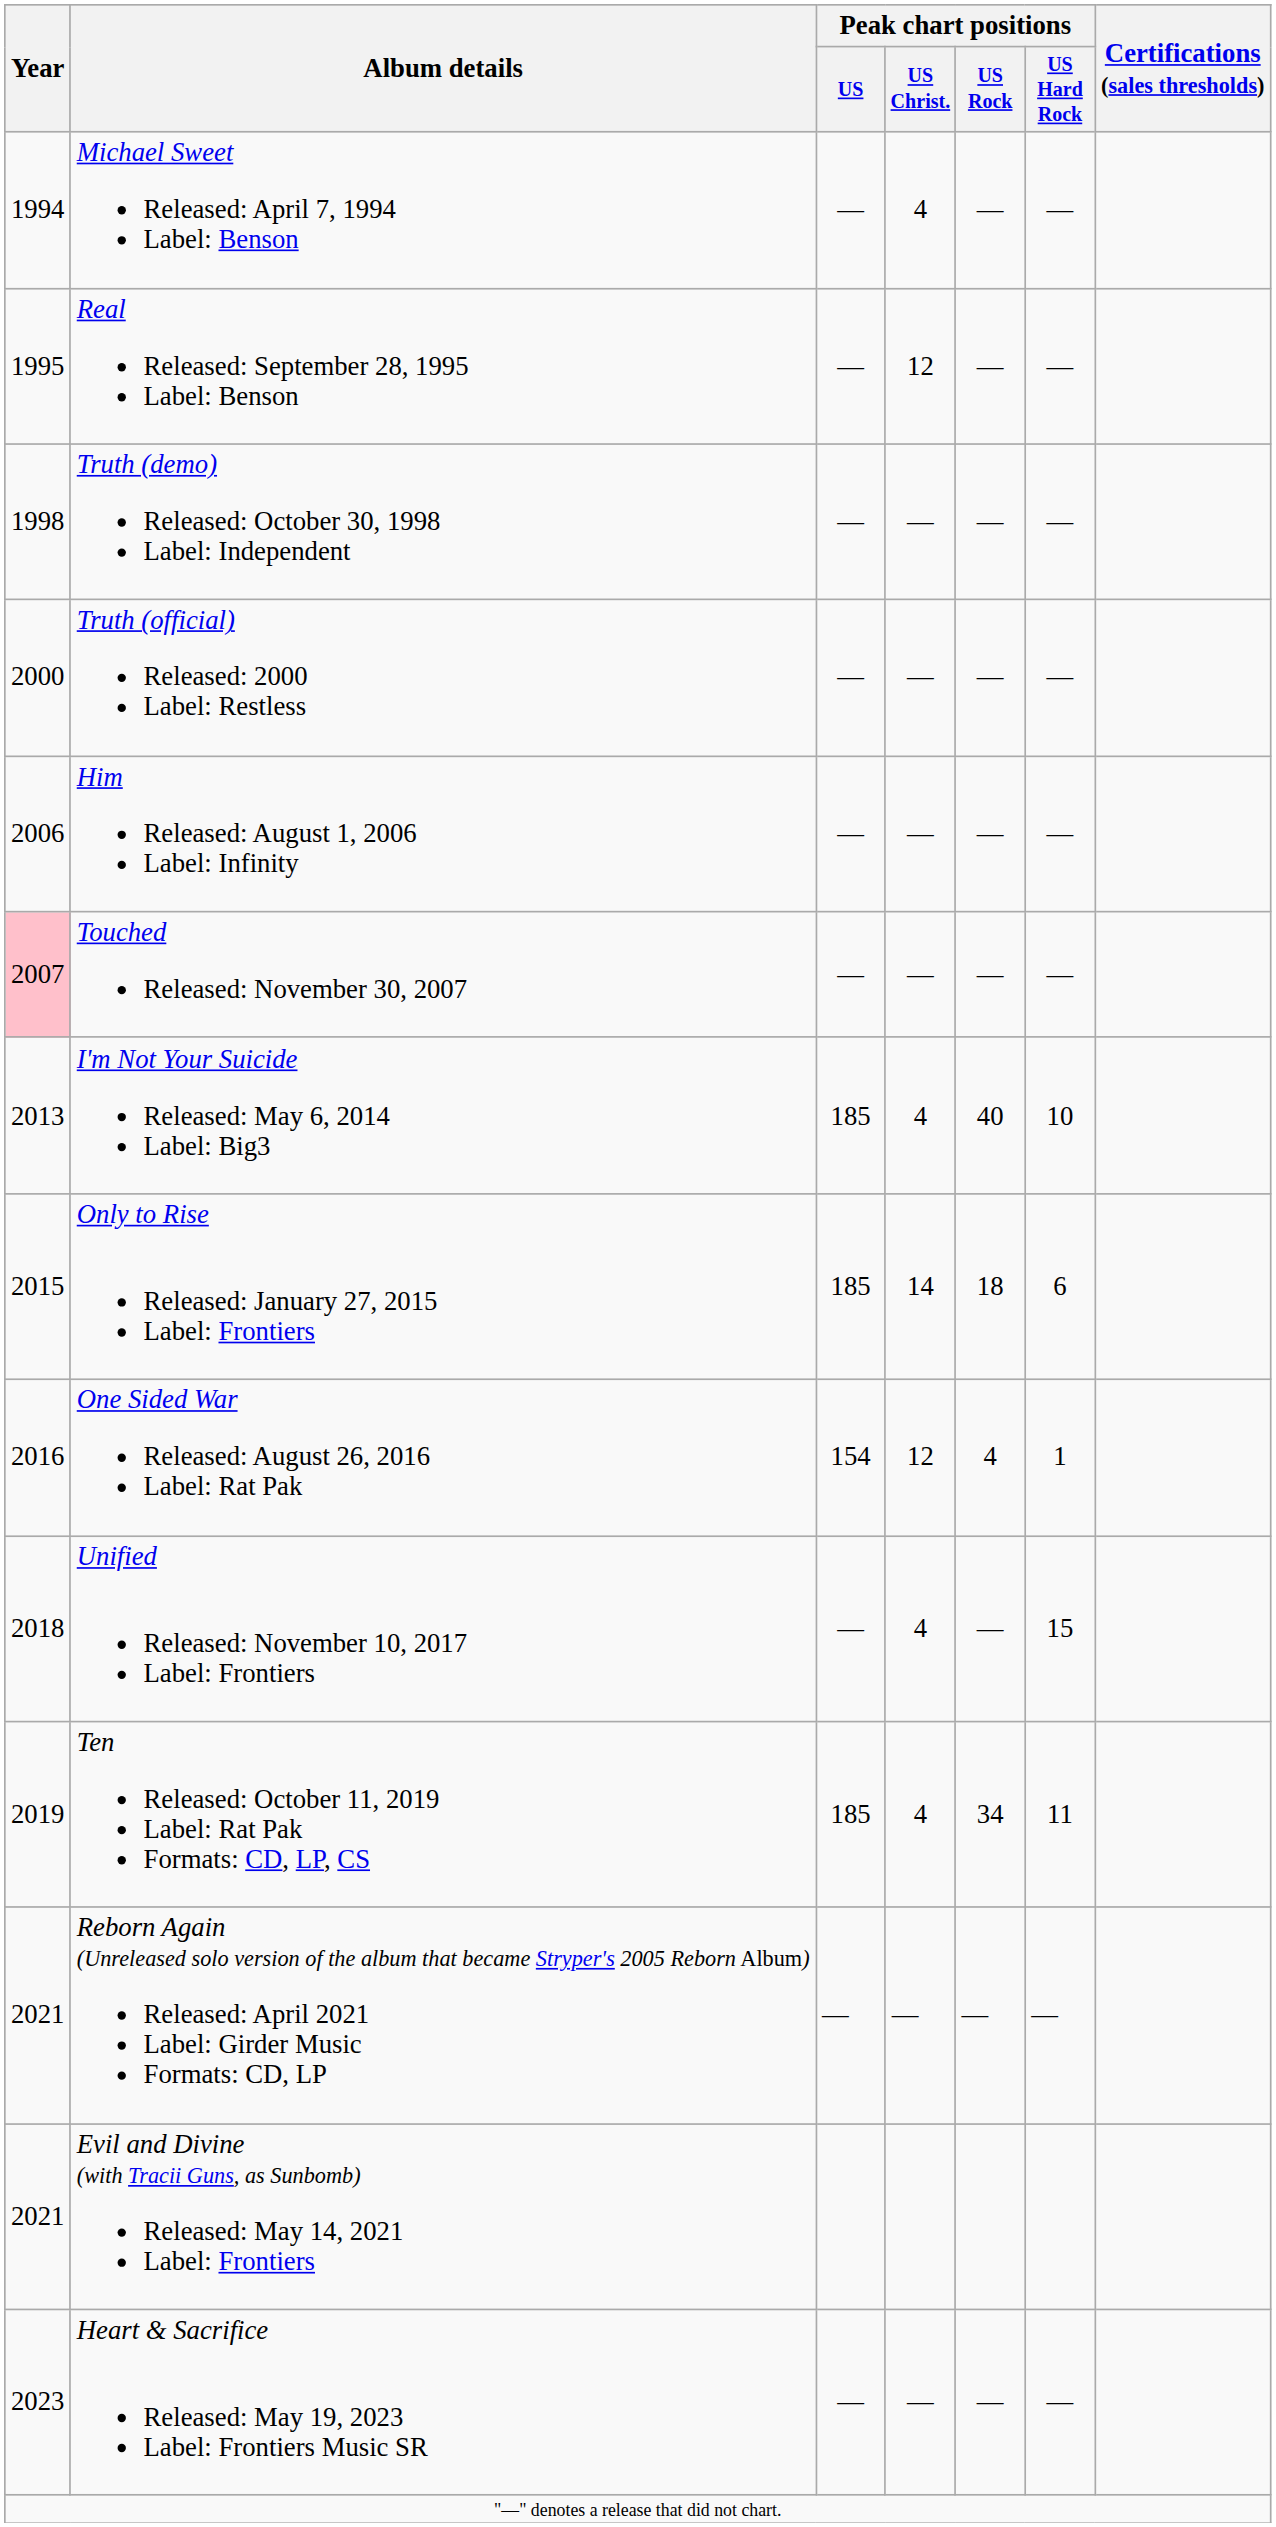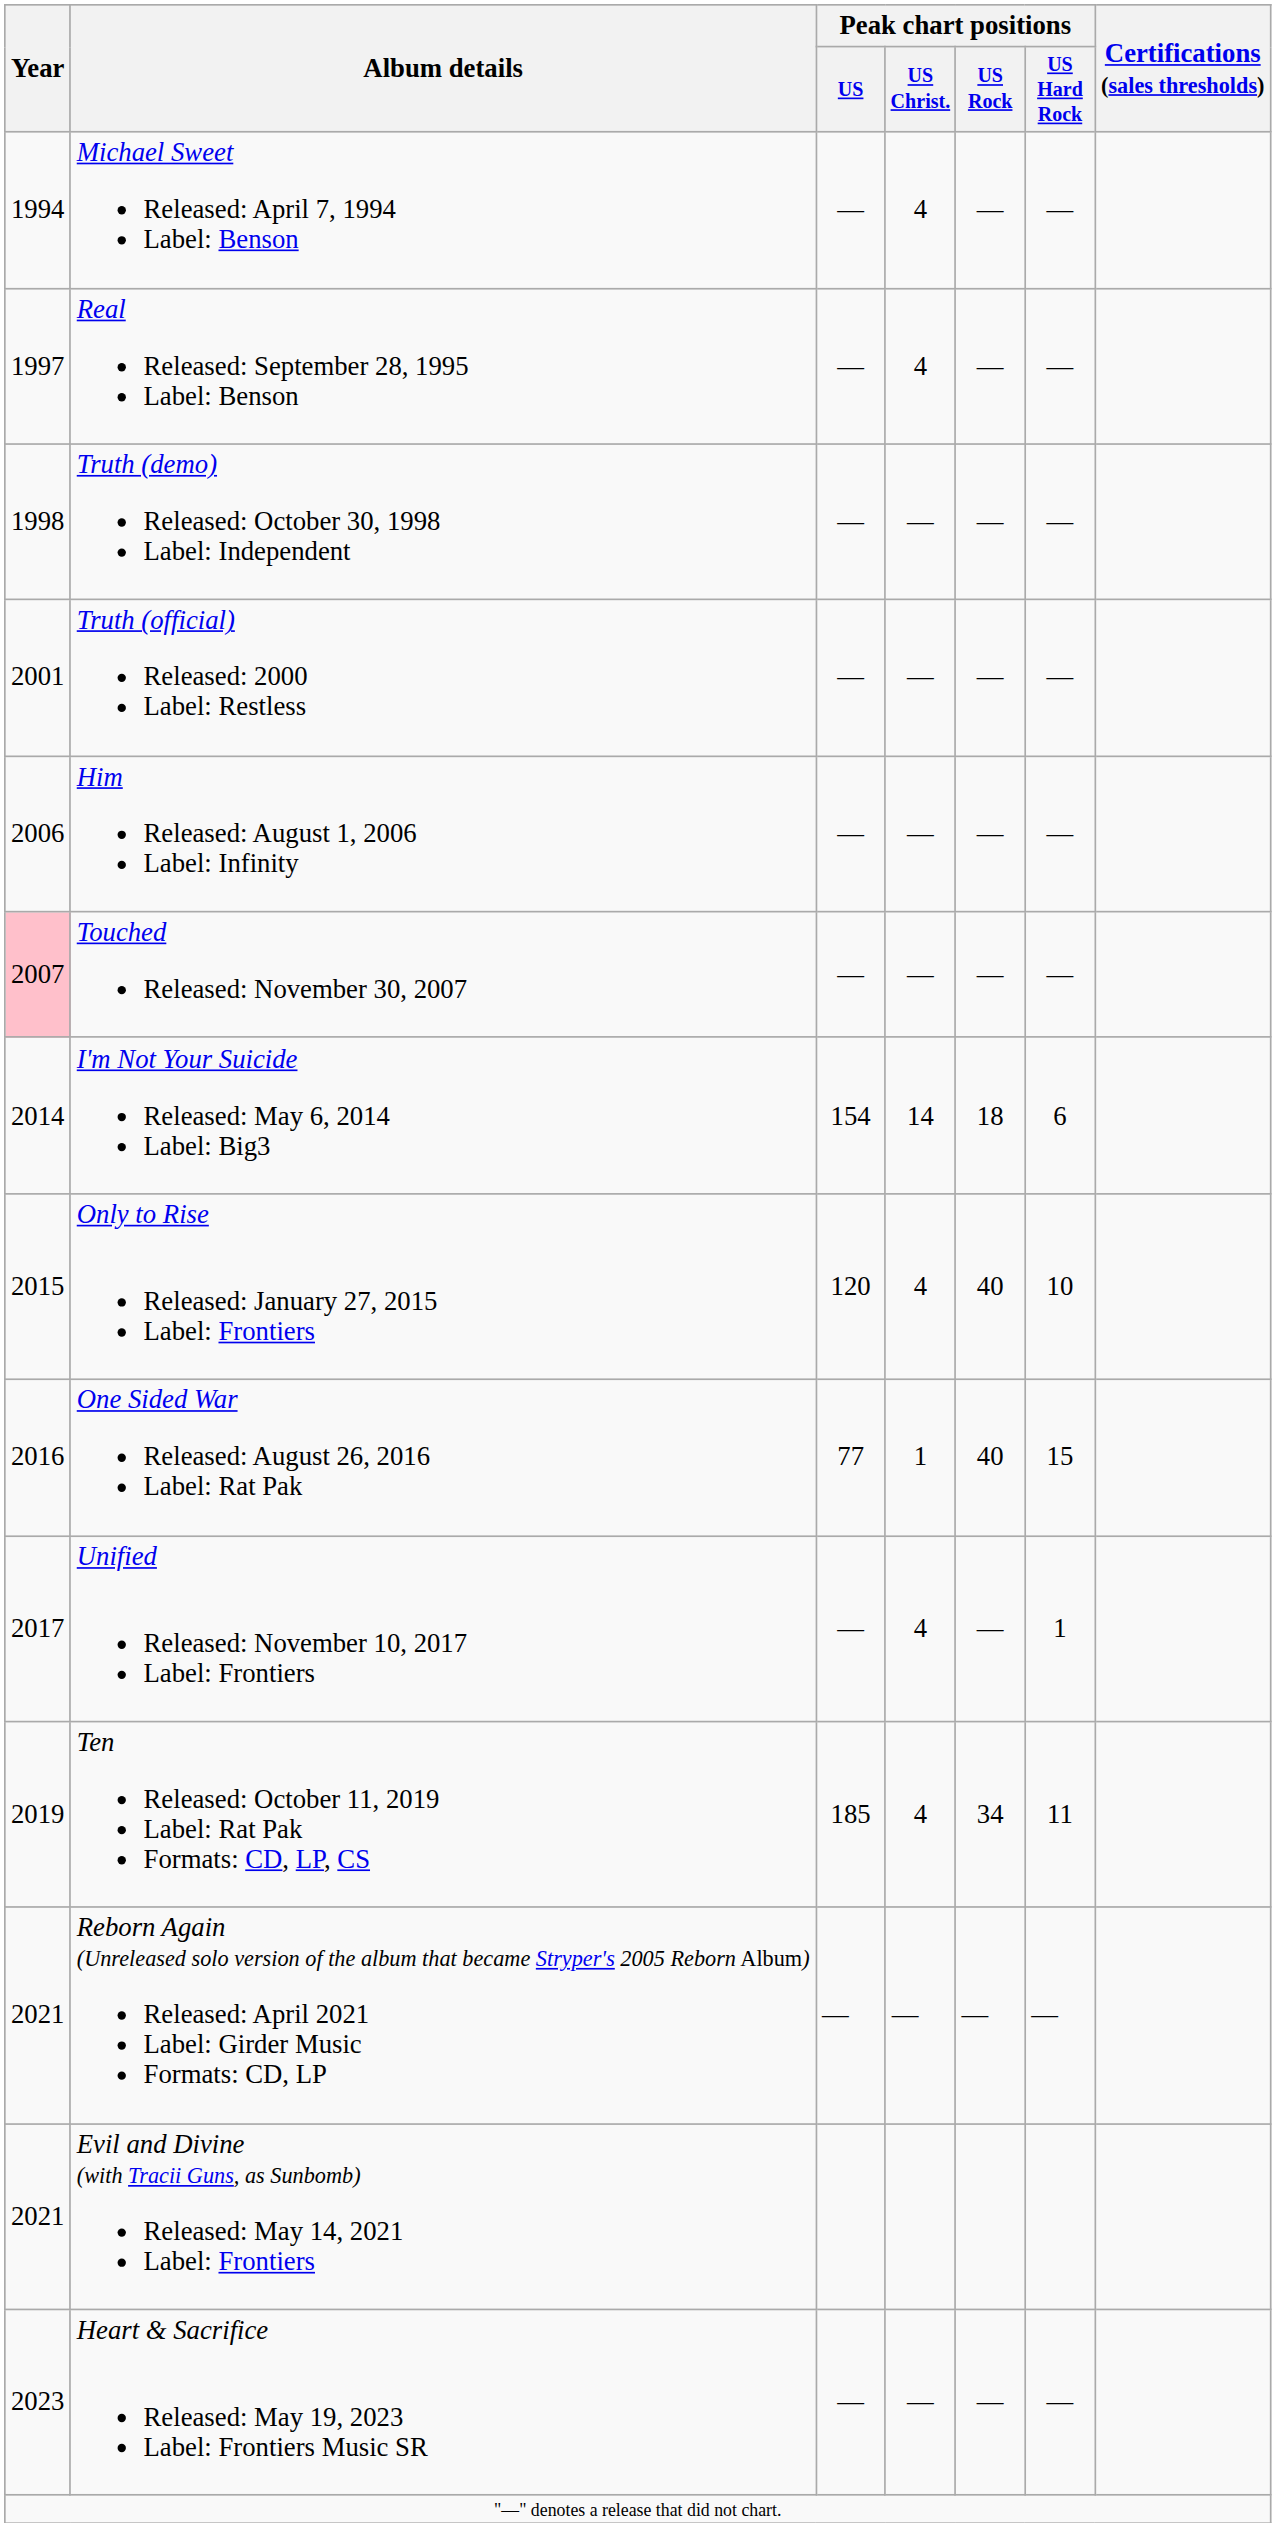Real Released: September 28, 1995 Label: Benson | Year: 1995 -> 1997
Real Released: September 28, 1995 Label: Benson | Peak chart positions / US Christ.: 12 -> 4
Truth (official) Released: 2000 Label: Restless | Year: 2000 -> 2001
I'm Not Your Suicide Released: May 6, 2014 Label: Big3 | Year: 2013 -> 2014
I'm Not Your Suicide Released: May 6, 2014 Label: Big3 | Peak chart positions / US: 185 -> 154
I'm Not Your Suicide Released: May 6, 2014 Label: Big3 | Peak chart positions / US Christ.: 4 -> 14
I'm Not Your Suicide Released: May 6, 2014 Label: Big3 | Peak chart positions / US Rock: 40 -> 18
I'm Not Your Suicide Released: May 6, 2014 Label: Big3 | Peak chart positions / US Hard Rock: 10 -> 6
Only to Rise Released: January 27, 2015 Label: Frontiers | Peak chart positions / US: 185 -> 120
Only to Rise Released: January 27, 2015 Label: Frontiers | Peak chart positions / US Christ.: 14 -> 4
Only to Rise Released: January 27, 2015 Label: Frontiers | Peak chart positions / US Rock: 18 -> 40
Only to Rise Released: January 27, 2015 Label: Frontiers | Peak chart positions / US Hard Rock: 6 -> 10
One Sided War Released: August 26, 2016 Label: Rat Pak | Peak chart positions / US: 154 -> 77
One Sided War Released: August 26, 2016 Label: Rat Pak | Peak chart positions / US Christ.: 12 -> 1
One Sided War Released: August 26, 2016 Label: Rat Pak | Peak chart positions / US Rock: 4 -> 40
One Sided War Released: August 26, 2016 Label: Rat Pak | Peak chart positions / US Hard Rock: 1 -> 15
Unified Released: November 10, 2017 Label: Frontiers | Year: 2018 -> 2017
Unified Released: November 10, 2017 Label: Frontiers | Peak chart positions / US Hard Rock: 15 -> 1
